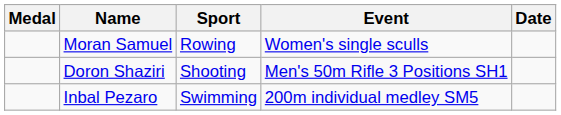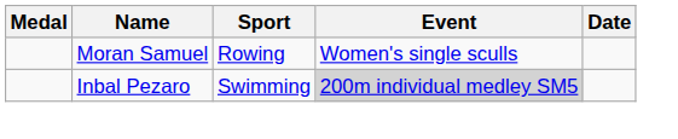- row: Doron Shaziri | Shooting | Men's 50m Rifle 3 Positions SH1
Inbal Pezaro | Event: no background -> lightgrey background
